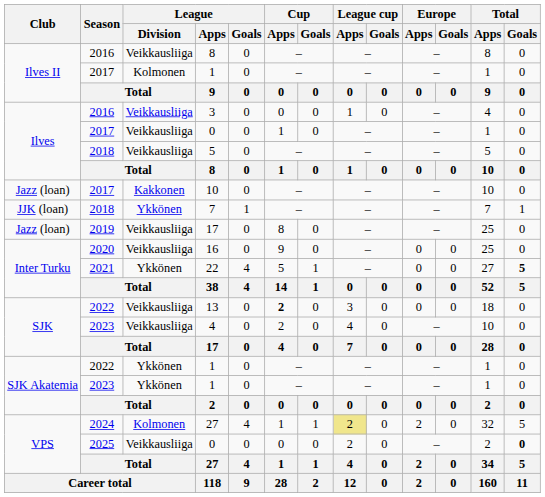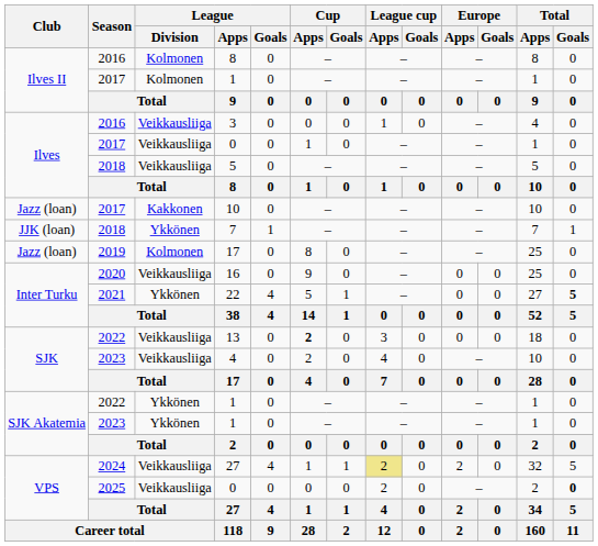2016 / 8 | League / Division: Veikkausliiga -> Kolmonen
2019 / 17 | League / Division: Veikkausliiga -> Kolmonen
2024 / 27 | League / Division: Kolmonen -> Veikkausliiga
